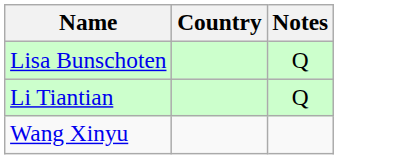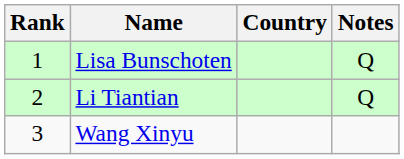+ column: Rank | 1 | 2 | 3
